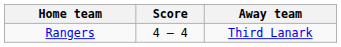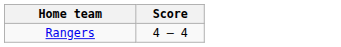- column: Away team | Third Lanark
